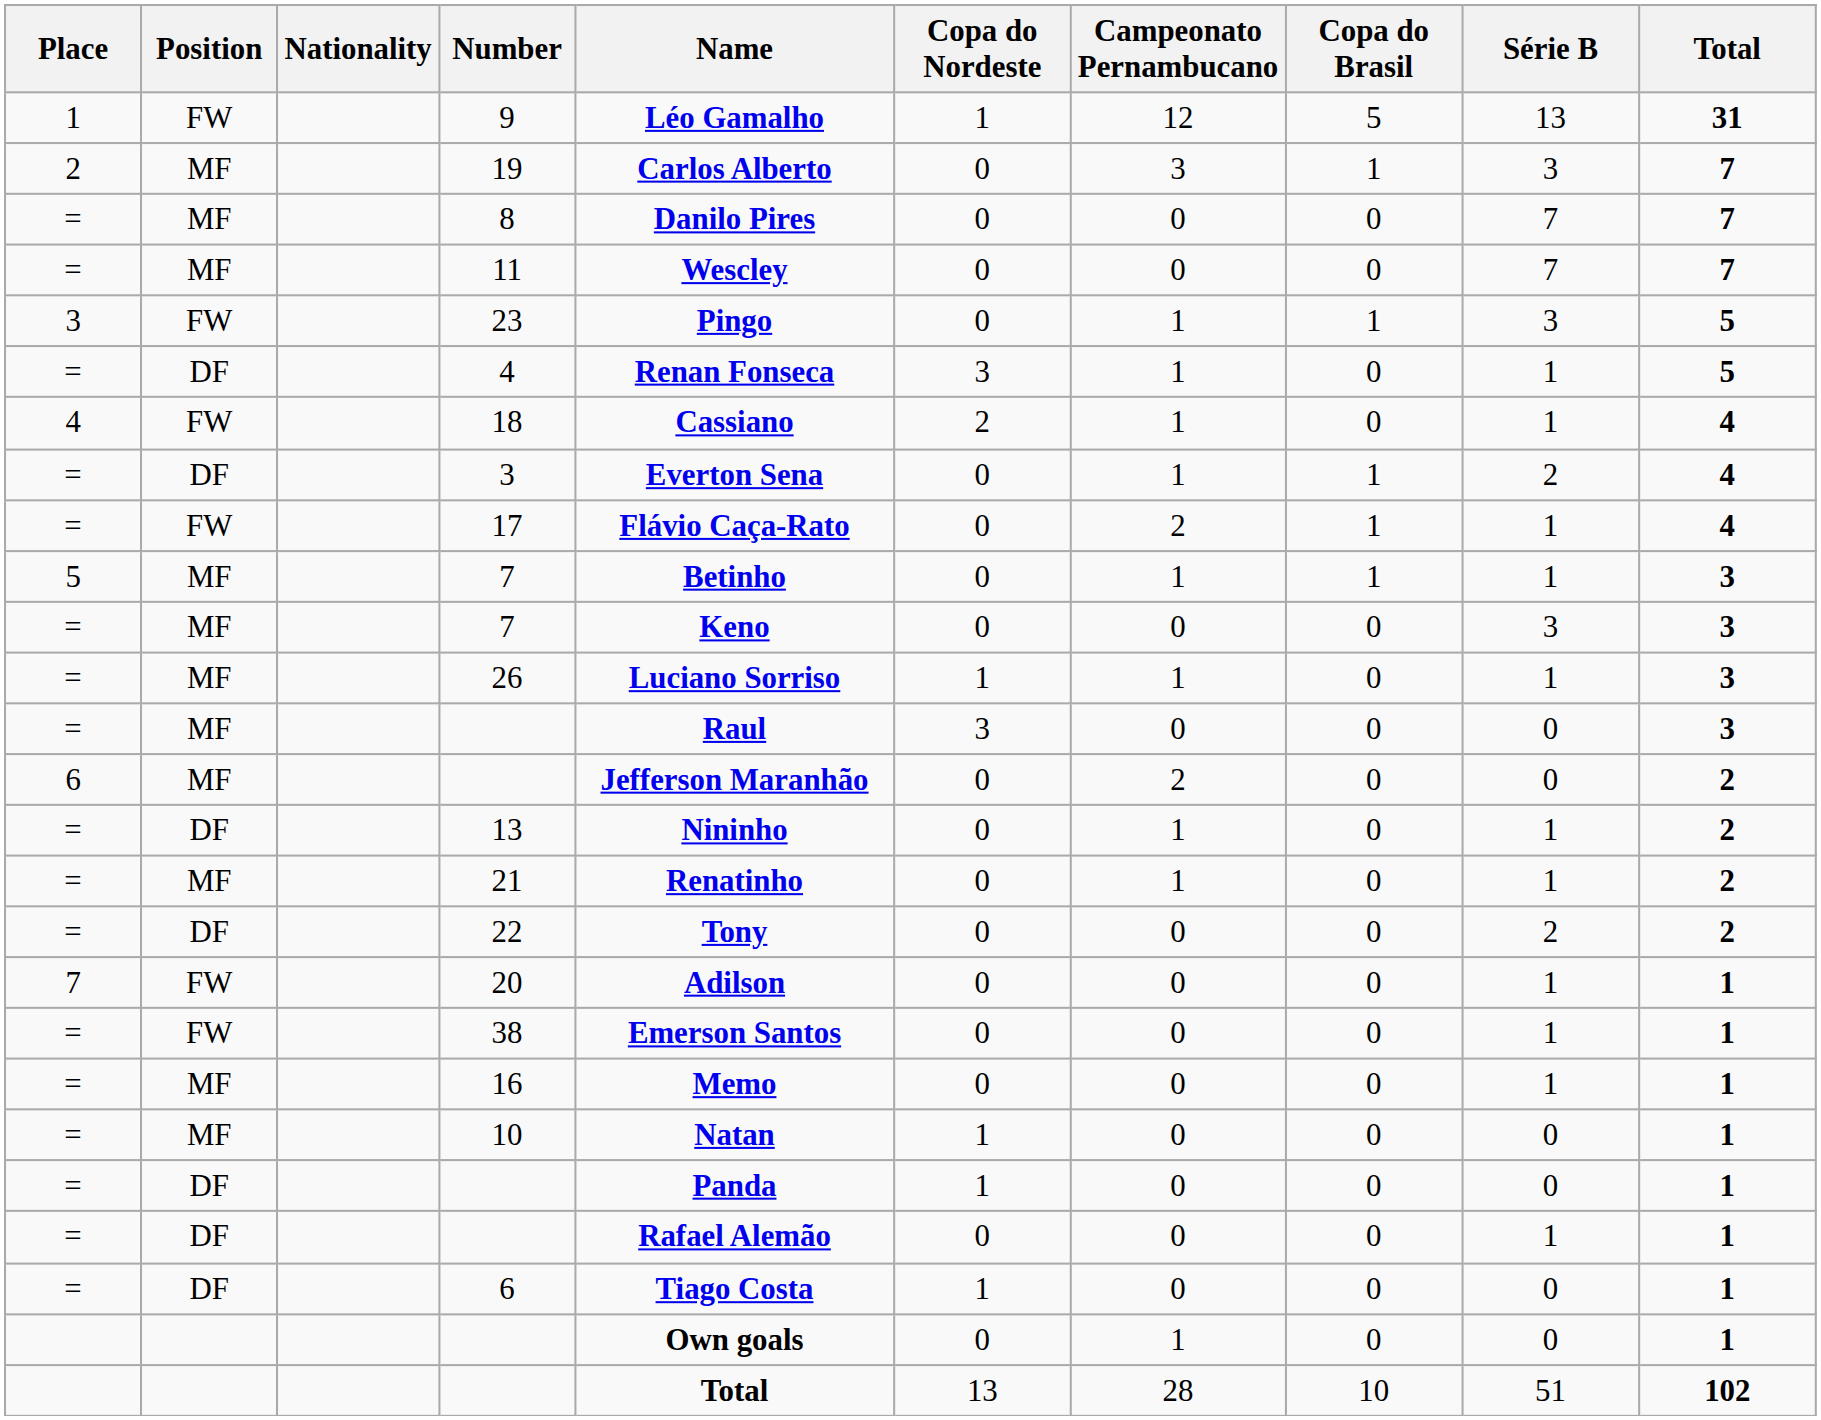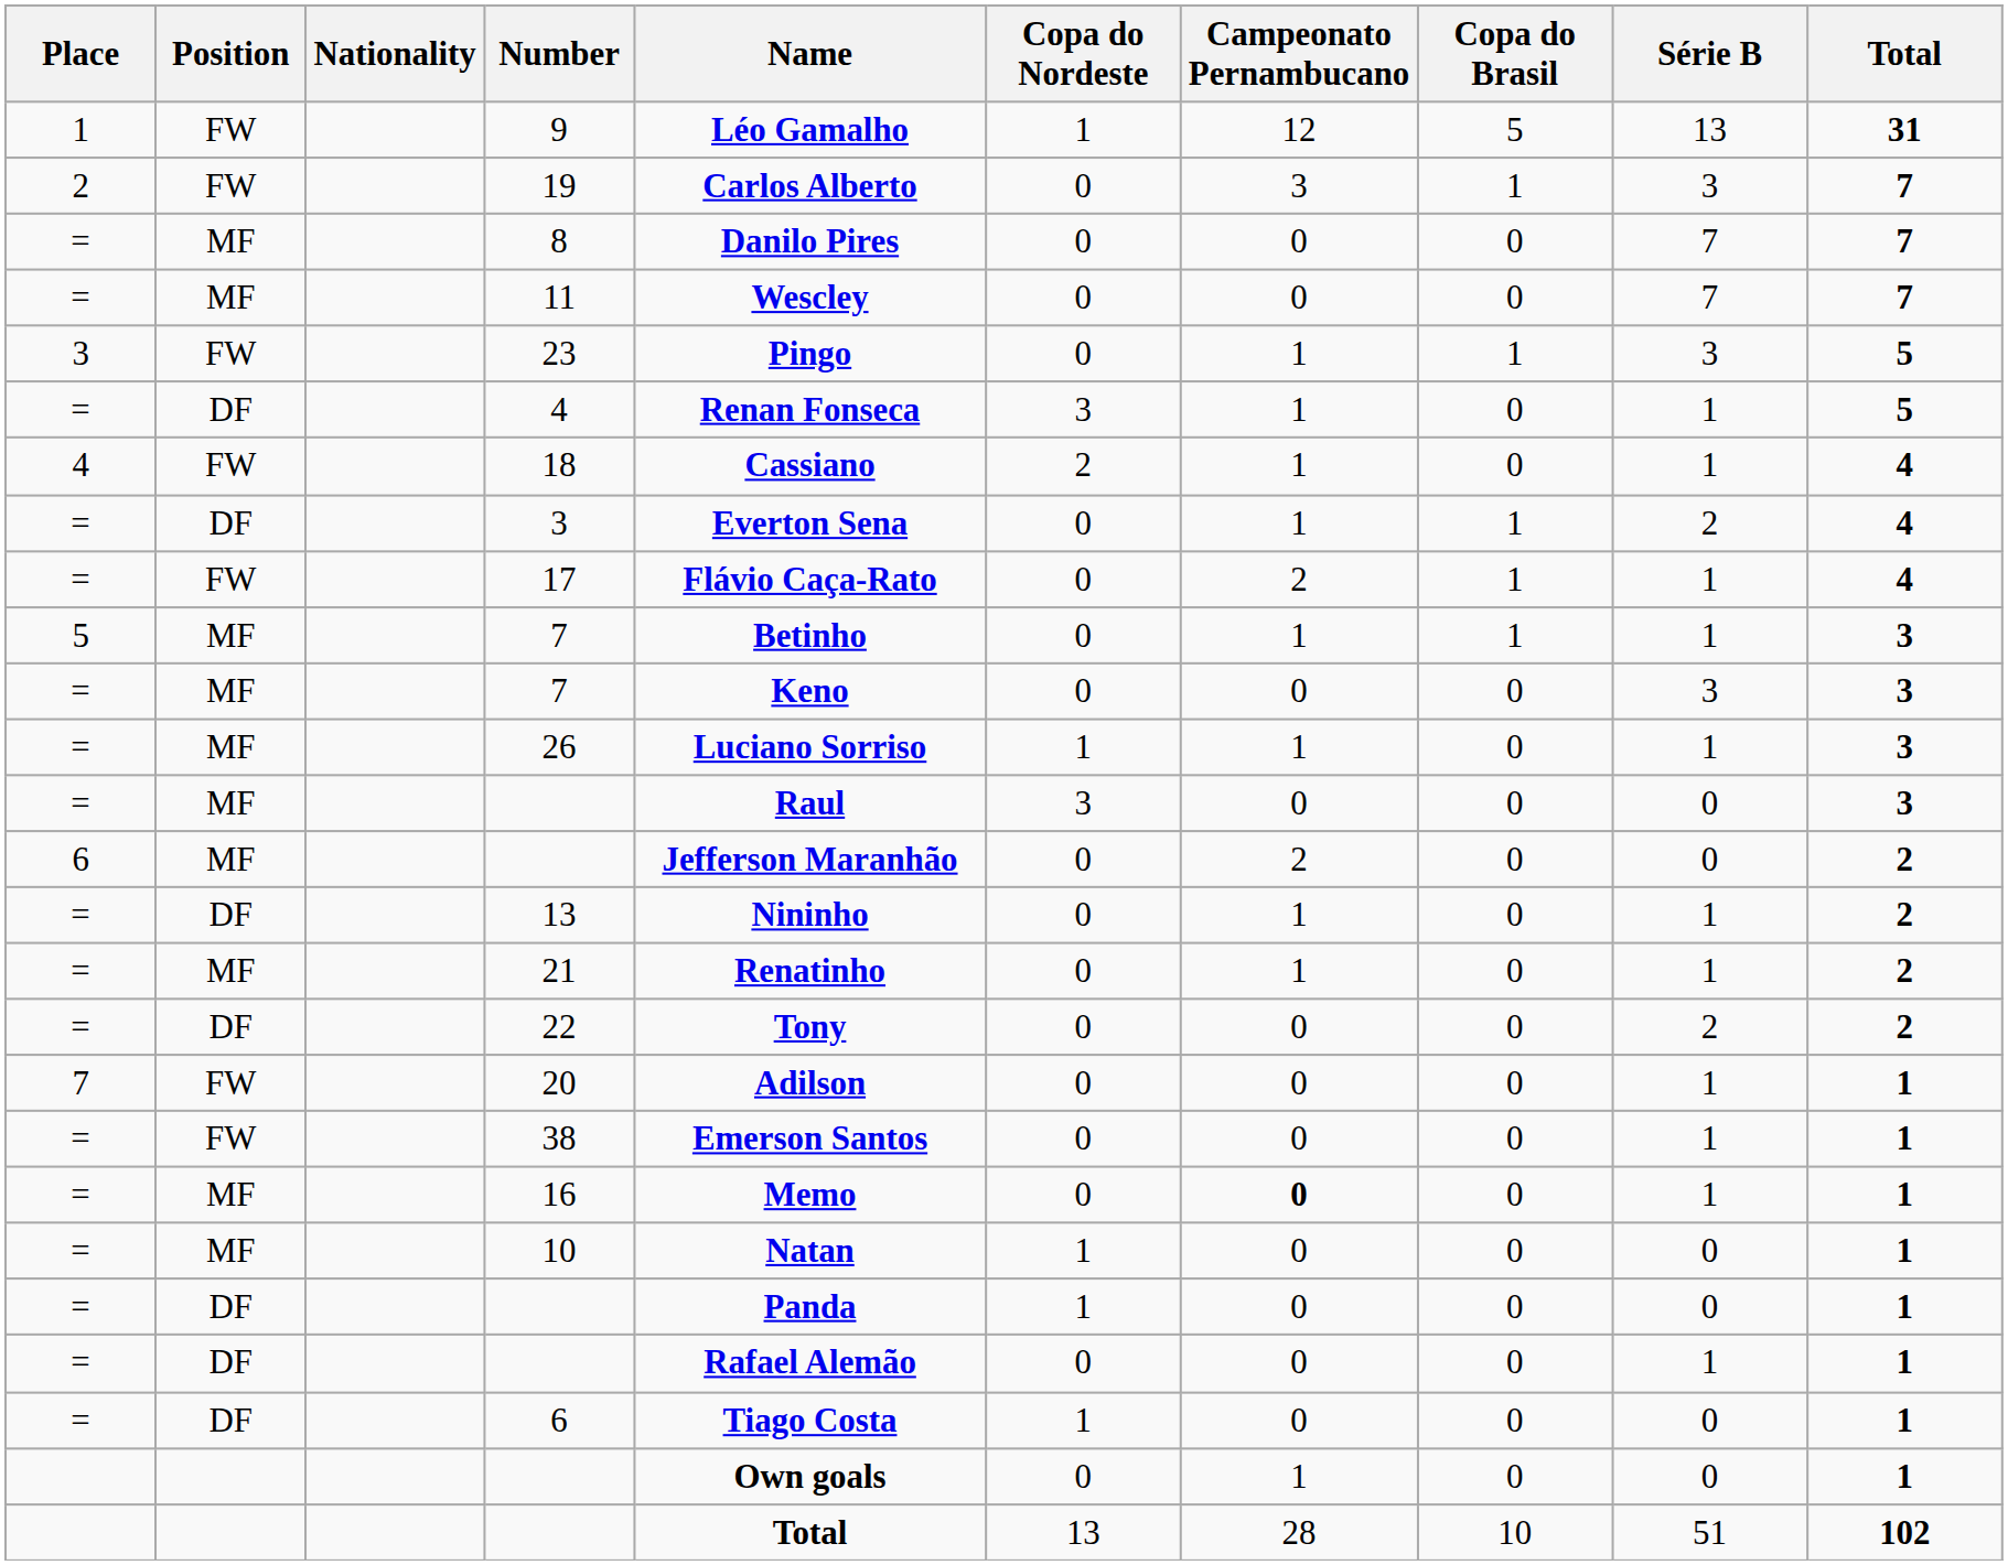19 | Position: MF -> FW
16 | Campeonato Pernambucano: normal -> bold
